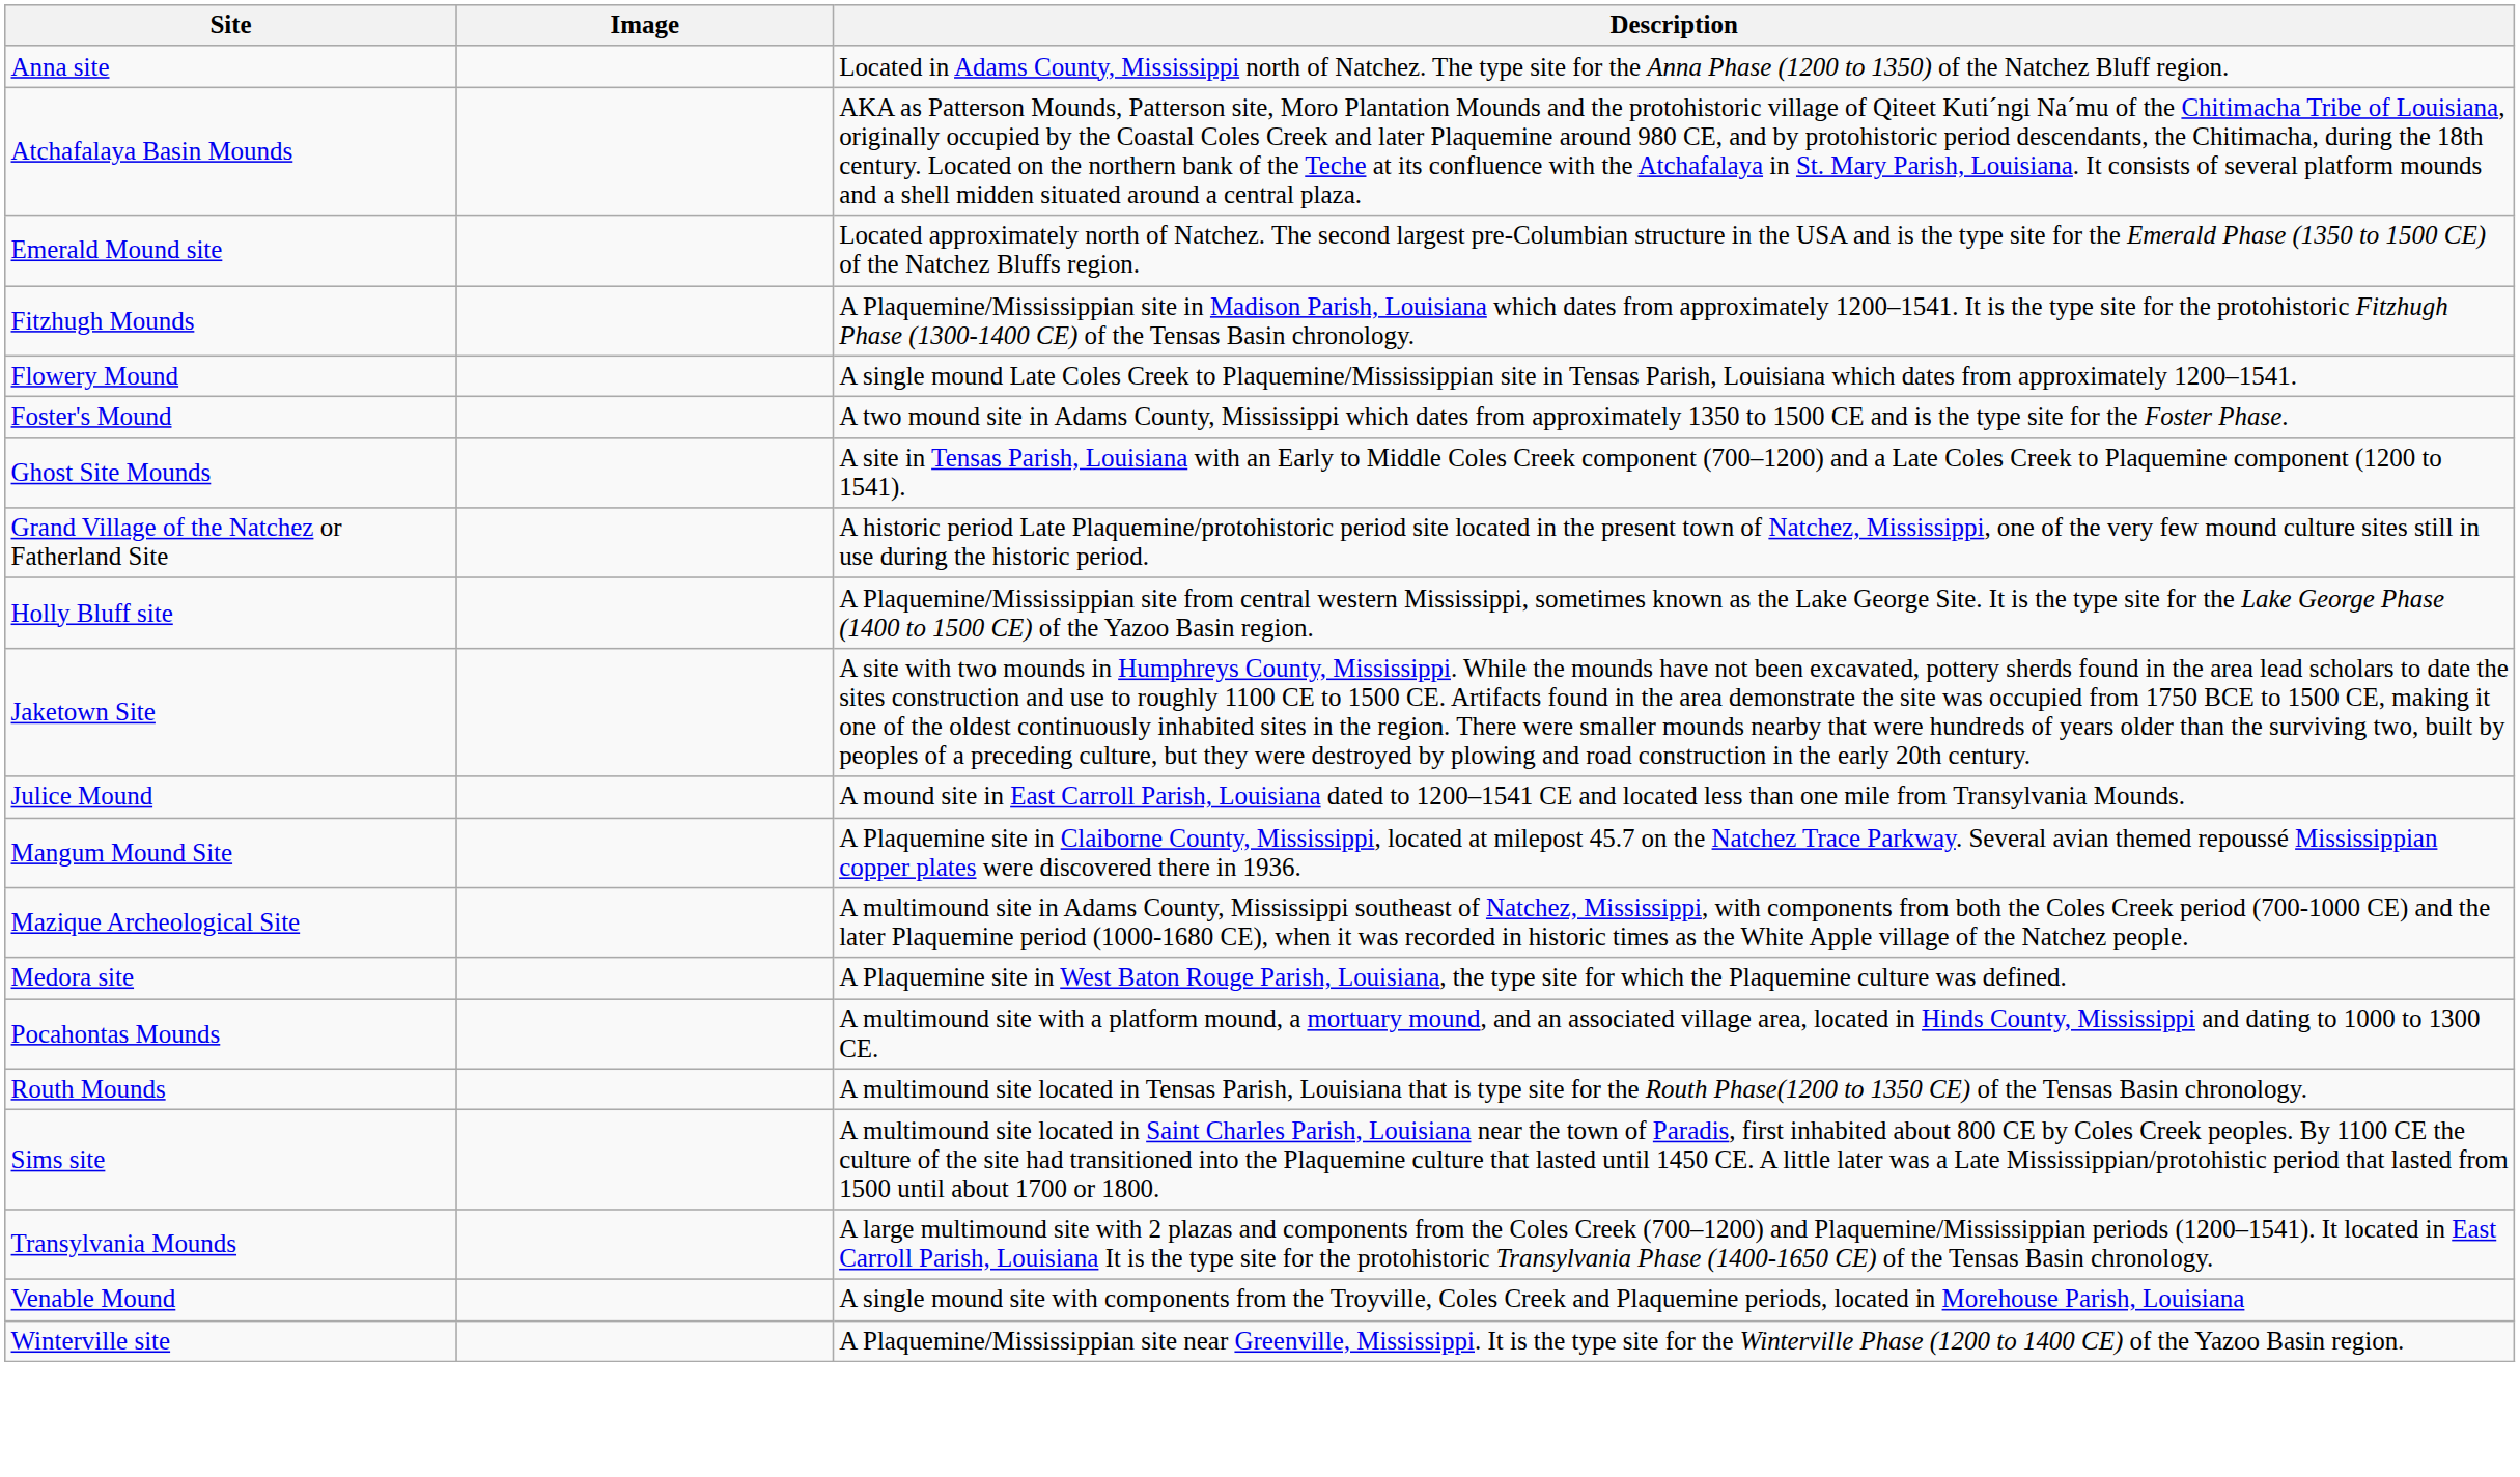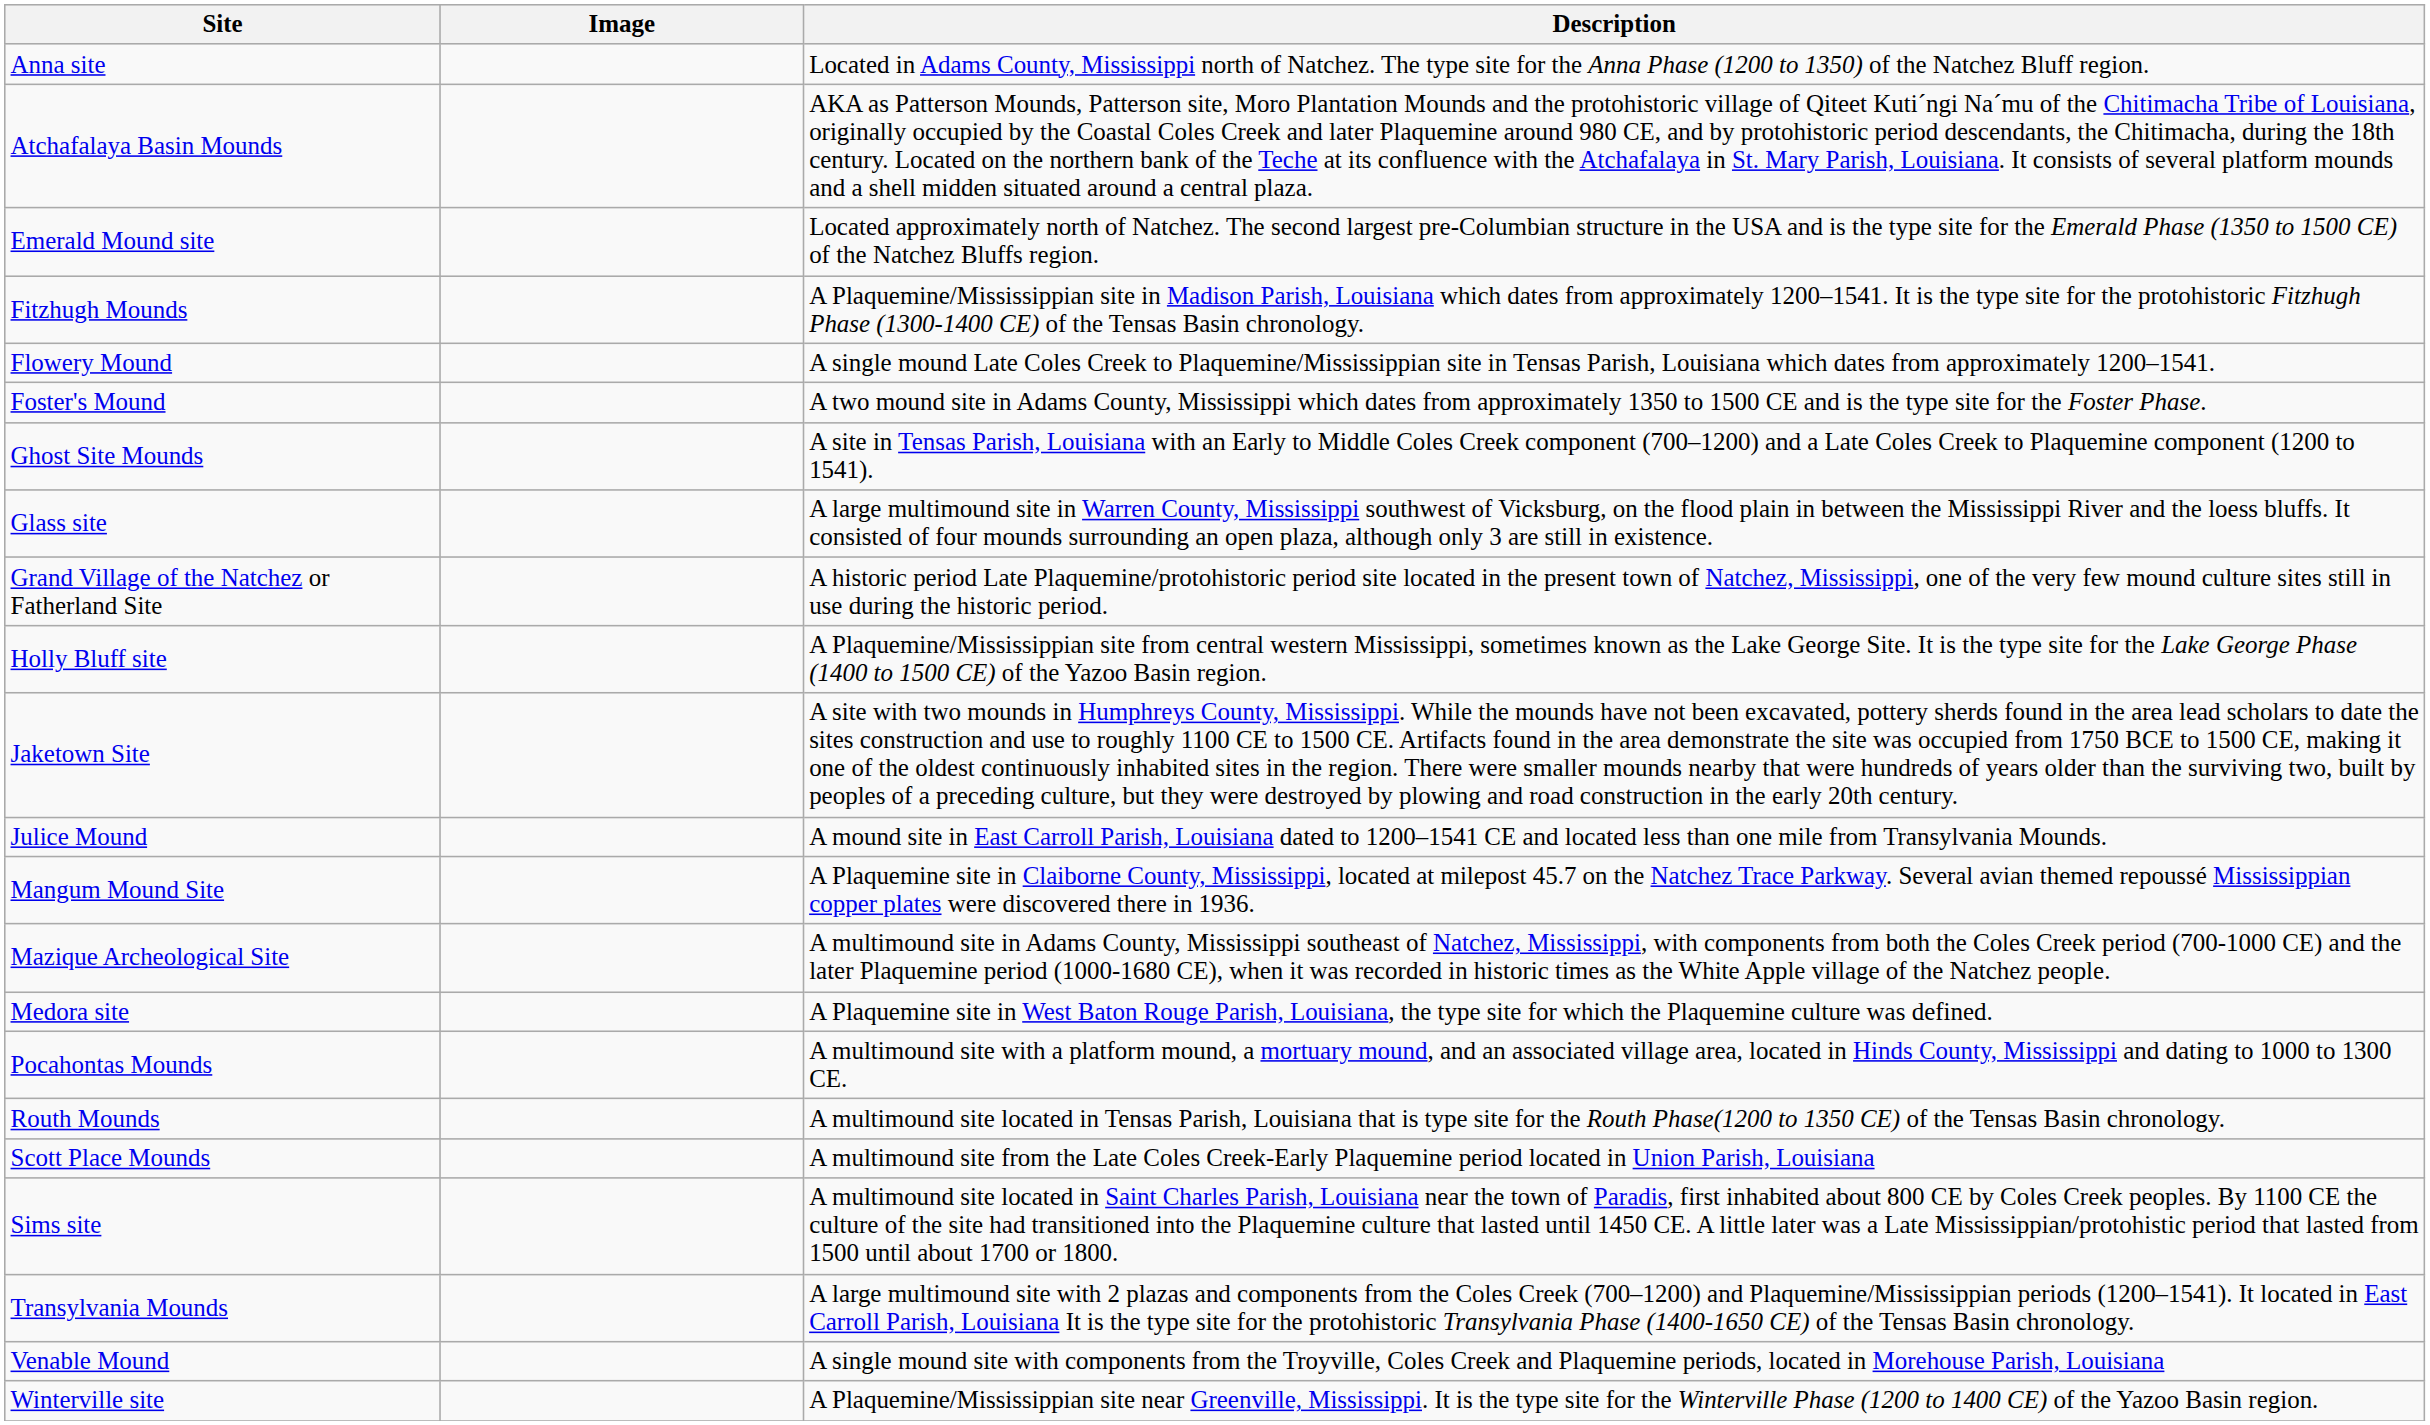+ row: Glass site | A large multimound site in Warren County, Mississippi southwest of Vicksburg, on the flood plain in between the Mississippi River and the loess bluffs. It consisted of four mounds surrounding an open plaza, although only 3 are still in existence.
+ row: Scott Place Mounds | A multimound site from the Late Coles Creek-Early Plaquemine period located in Union Parish, Louisiana
